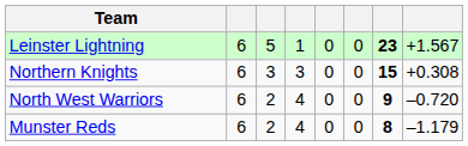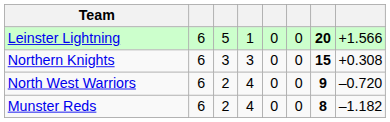Leinster Lightning | column 7: 23 -> 20
Leinster Lightning | column 8: +1.567 -> +1.566
Munster Reds | column 8: –1.179 -> –1.182
